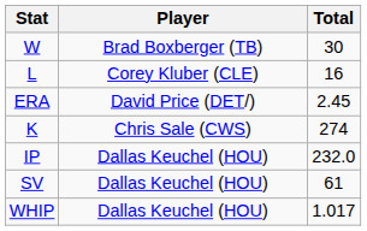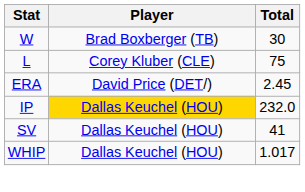L | Total: 16 -> 75
- row: K | Chris Sale (CWS) | 274
IP | Player: no background -> gold background
SV | Total: 61 -> 41
